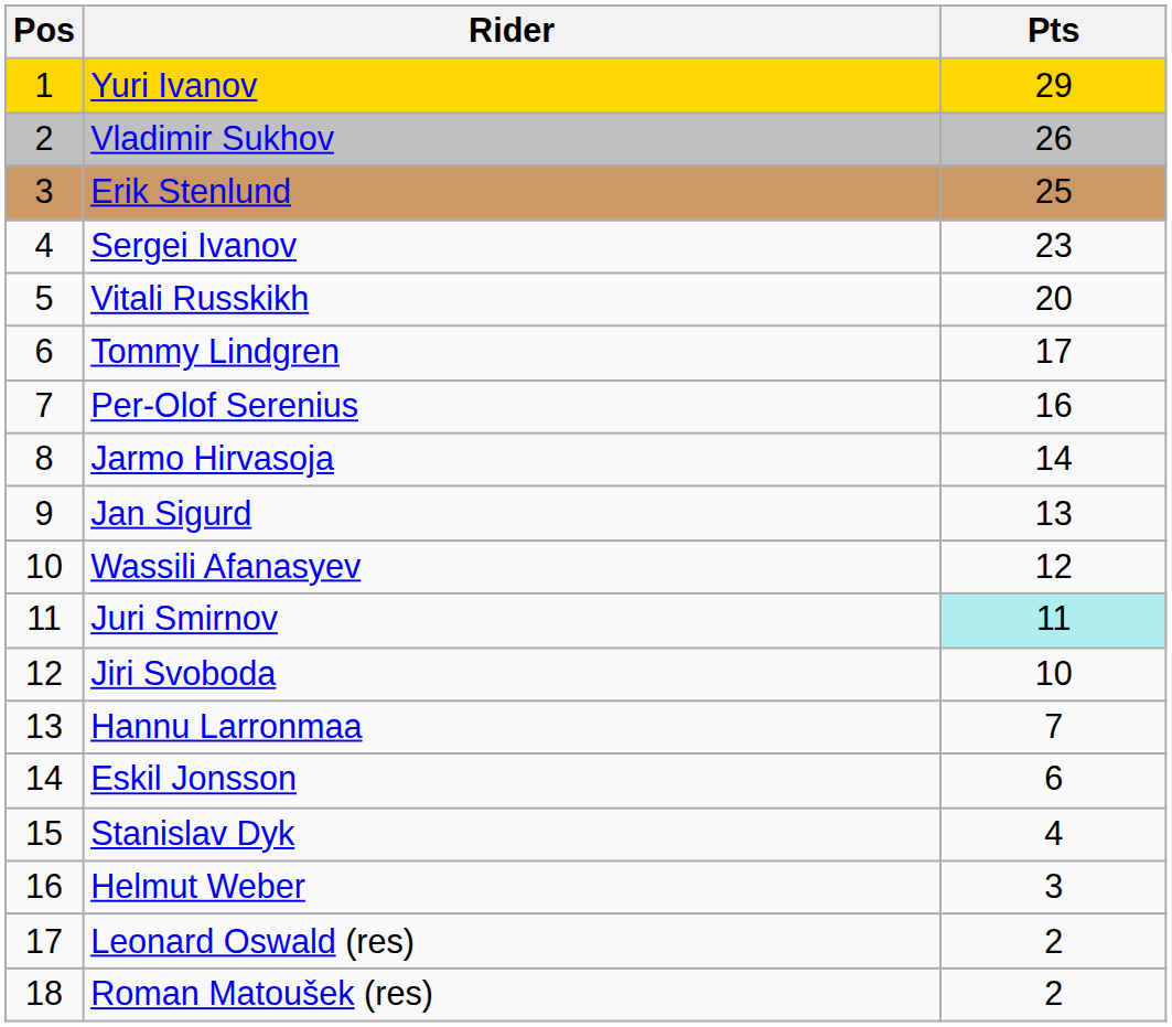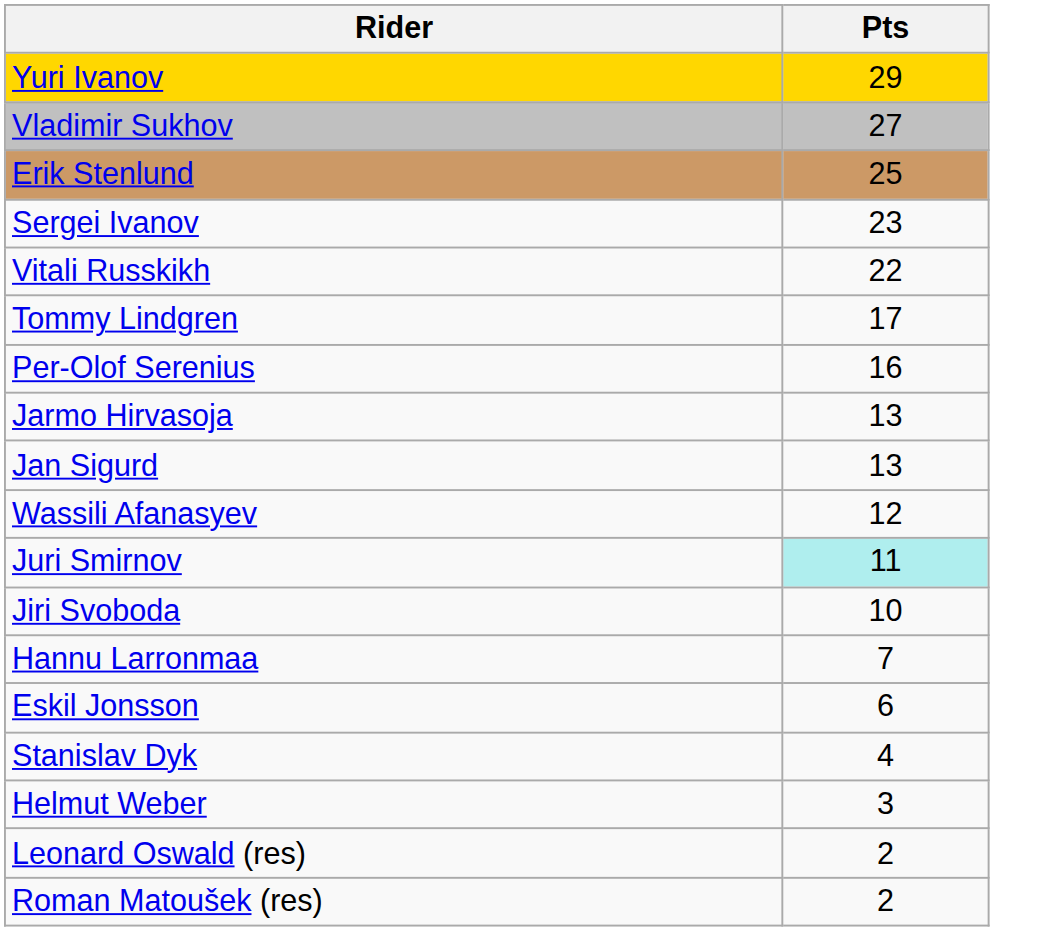- column: Pos | 1 | 2 | 3 | 4 | 5 | 6 | 7 | 8 | 9 | 10 | 11 | 12 | 13 | 14 | 15 | 16 | 17 | 18
Vladimir Sukhov | Pts: 26 -> 27
Vitali Russkikh | Pts: 20 -> 22
Jarmo Hirvasoja | Pts: 14 -> 13
